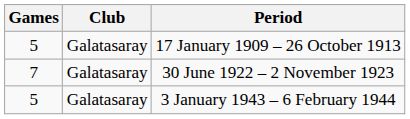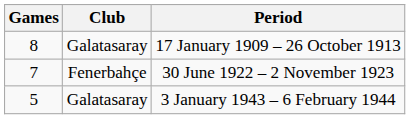17 January 1909 – 26 October 1913 | Games: 5 -> 8
30 June 1922 – 2 November 1923 | Club: Galatasaray -> Fenerbahçe
